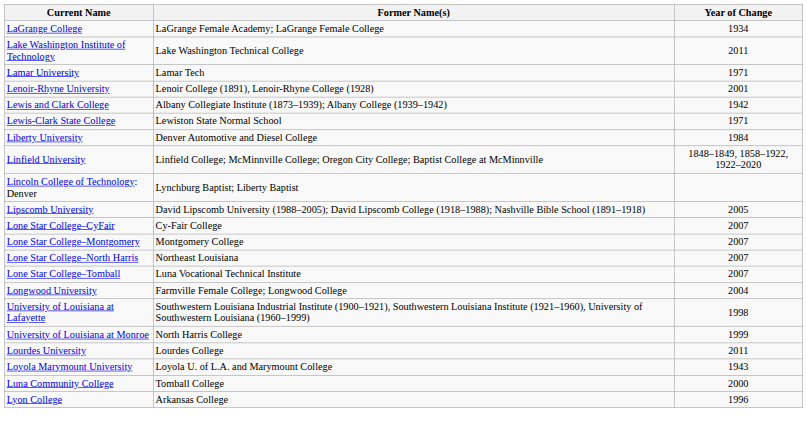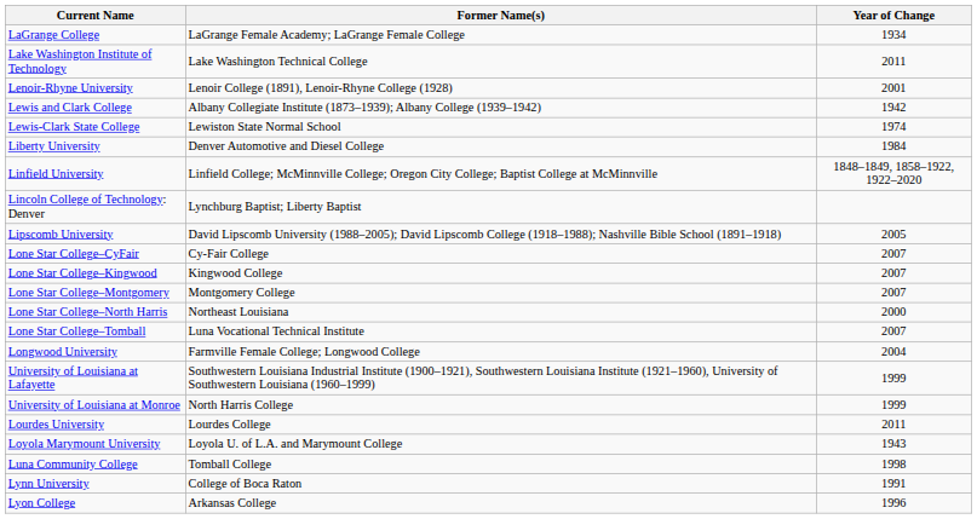- row: Lamar University | Lamar Tech | 1971
Lewis-Clark State College | Year of Change: 1971 -> 1974
+ row: Lone Star College–Kingwood | Kingwood College | 2007
Lone Star College–North Harris | Year of Change: 2007 -> 2000
University of Louisiana at Lafayette | Year of Change: 1998 -> 1999
Luna Community College | Year of Change: 2000 -> 1998
+ row: Lynn University | College of Boca Raton | 1991
